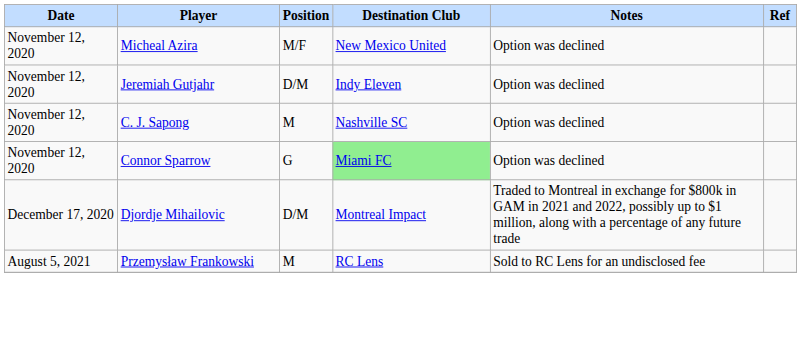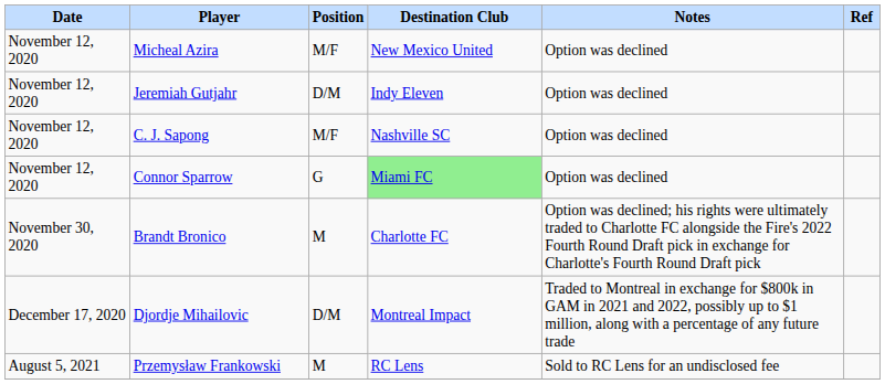C. J. Sapong | Position: M -> M/F
+ row: November 30, 2020 | Brandt Bronico | M | Charlotte FC | Option was declined; his rights were ultimately traded to Charlotte FC alongside the Fire's 2022 Fourth Round Draft pick in exchange for Charlotte's Fourth Round Draft pick
